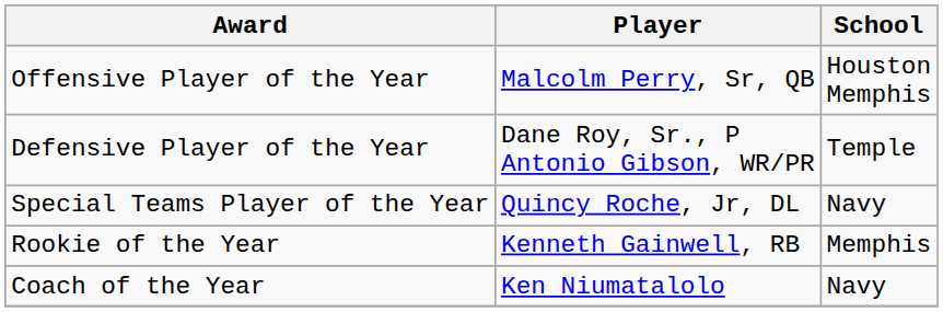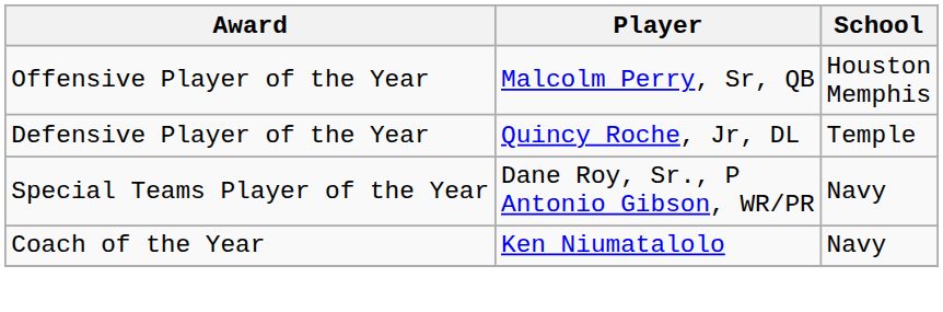Defensive Player of the Year | Player: Dane Roy, Sr., P Antonio Gibson, WR/PR -> Quincy Roche, Jr, DL
Special Teams Player of the Year | Player: Quincy Roche, Jr, DL -> Dane Roy, Sr., P Antonio Gibson, WR/PR
- row: Rookie of the Year | Kenneth Gainwell, RB | Memphis
